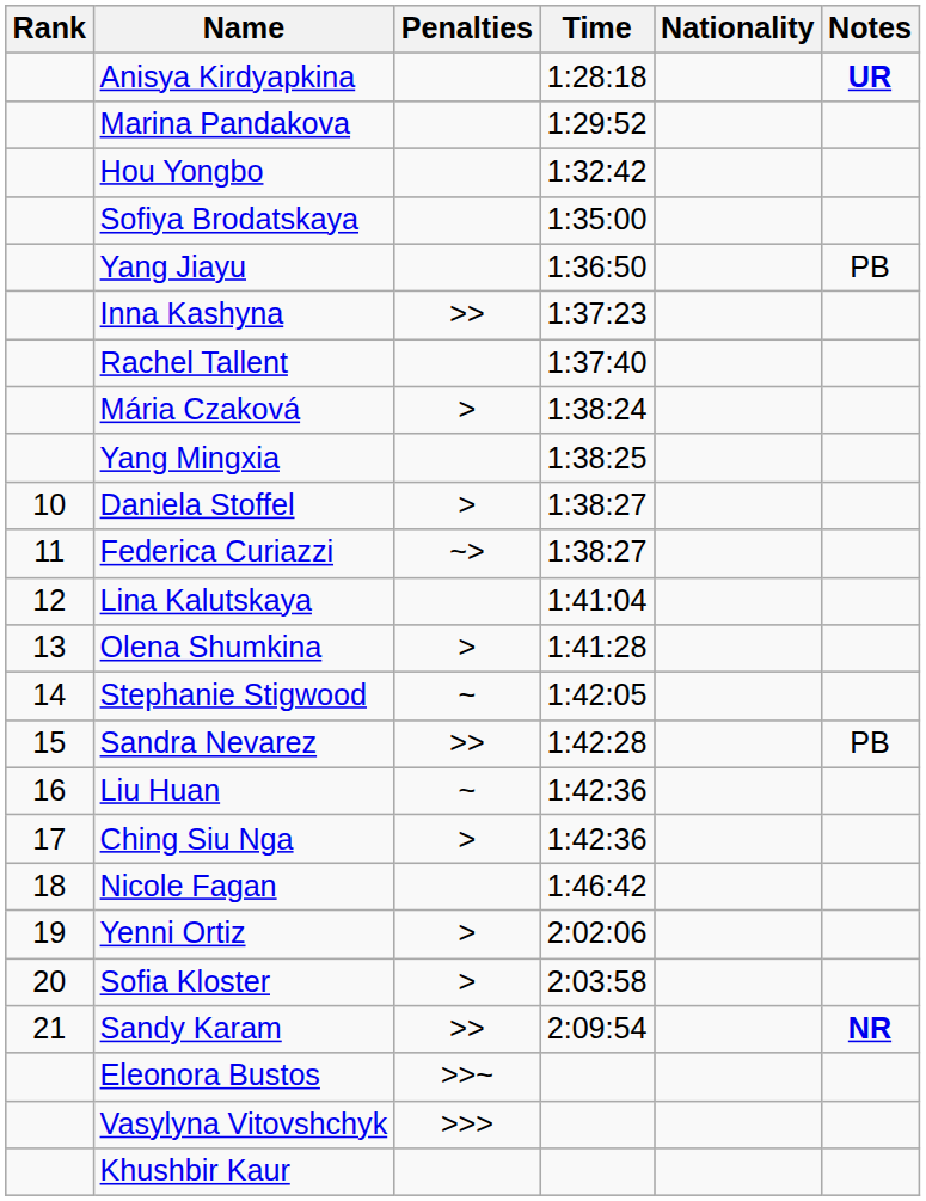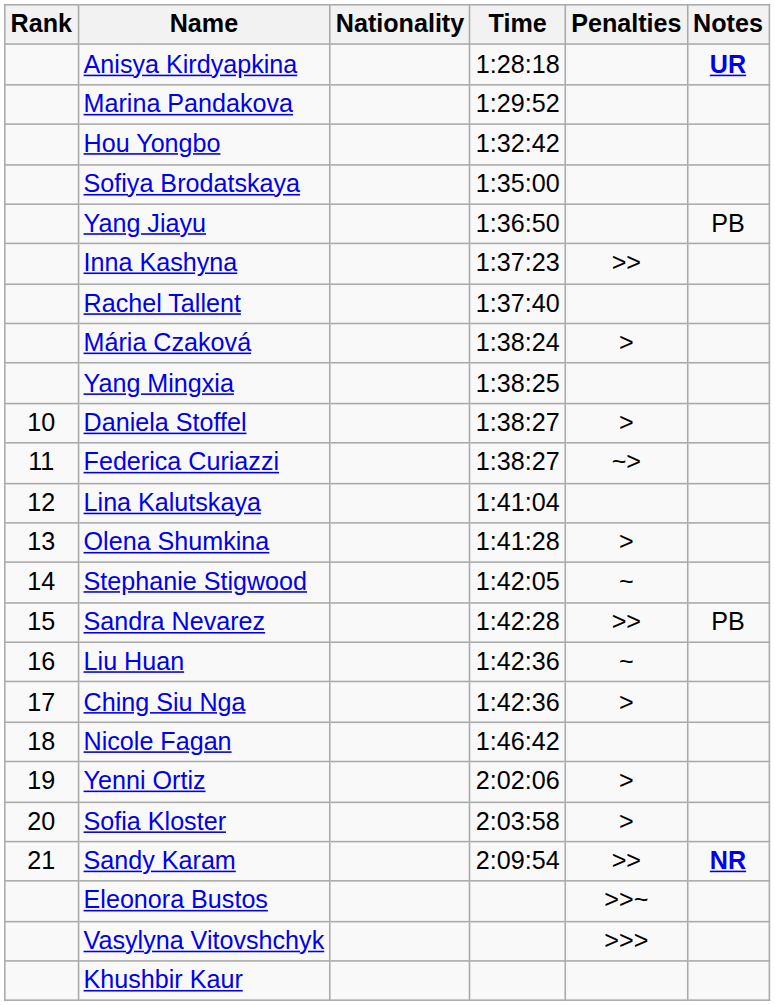columns swapped: Nationality <-> Penalties
